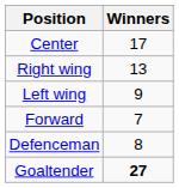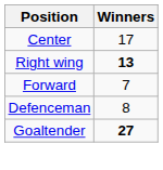Right wing | Winners: normal -> bold
- row: Left wing | 9
